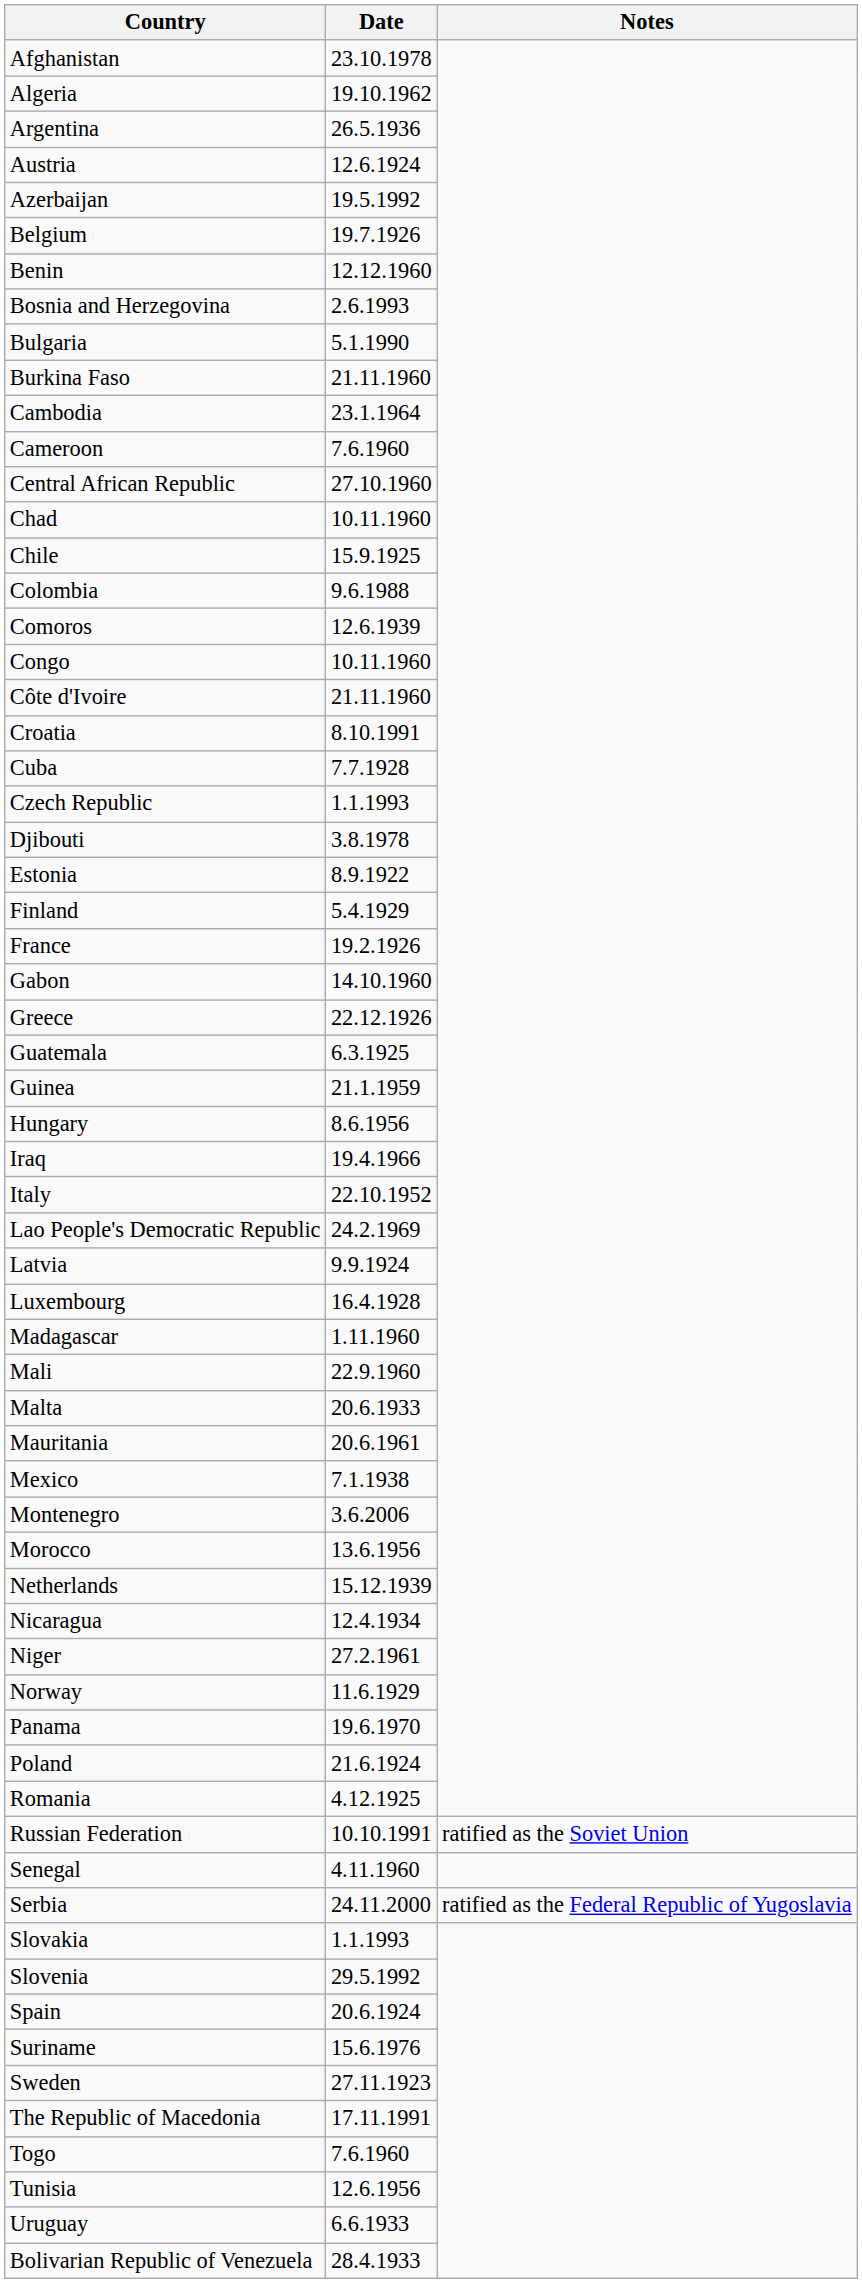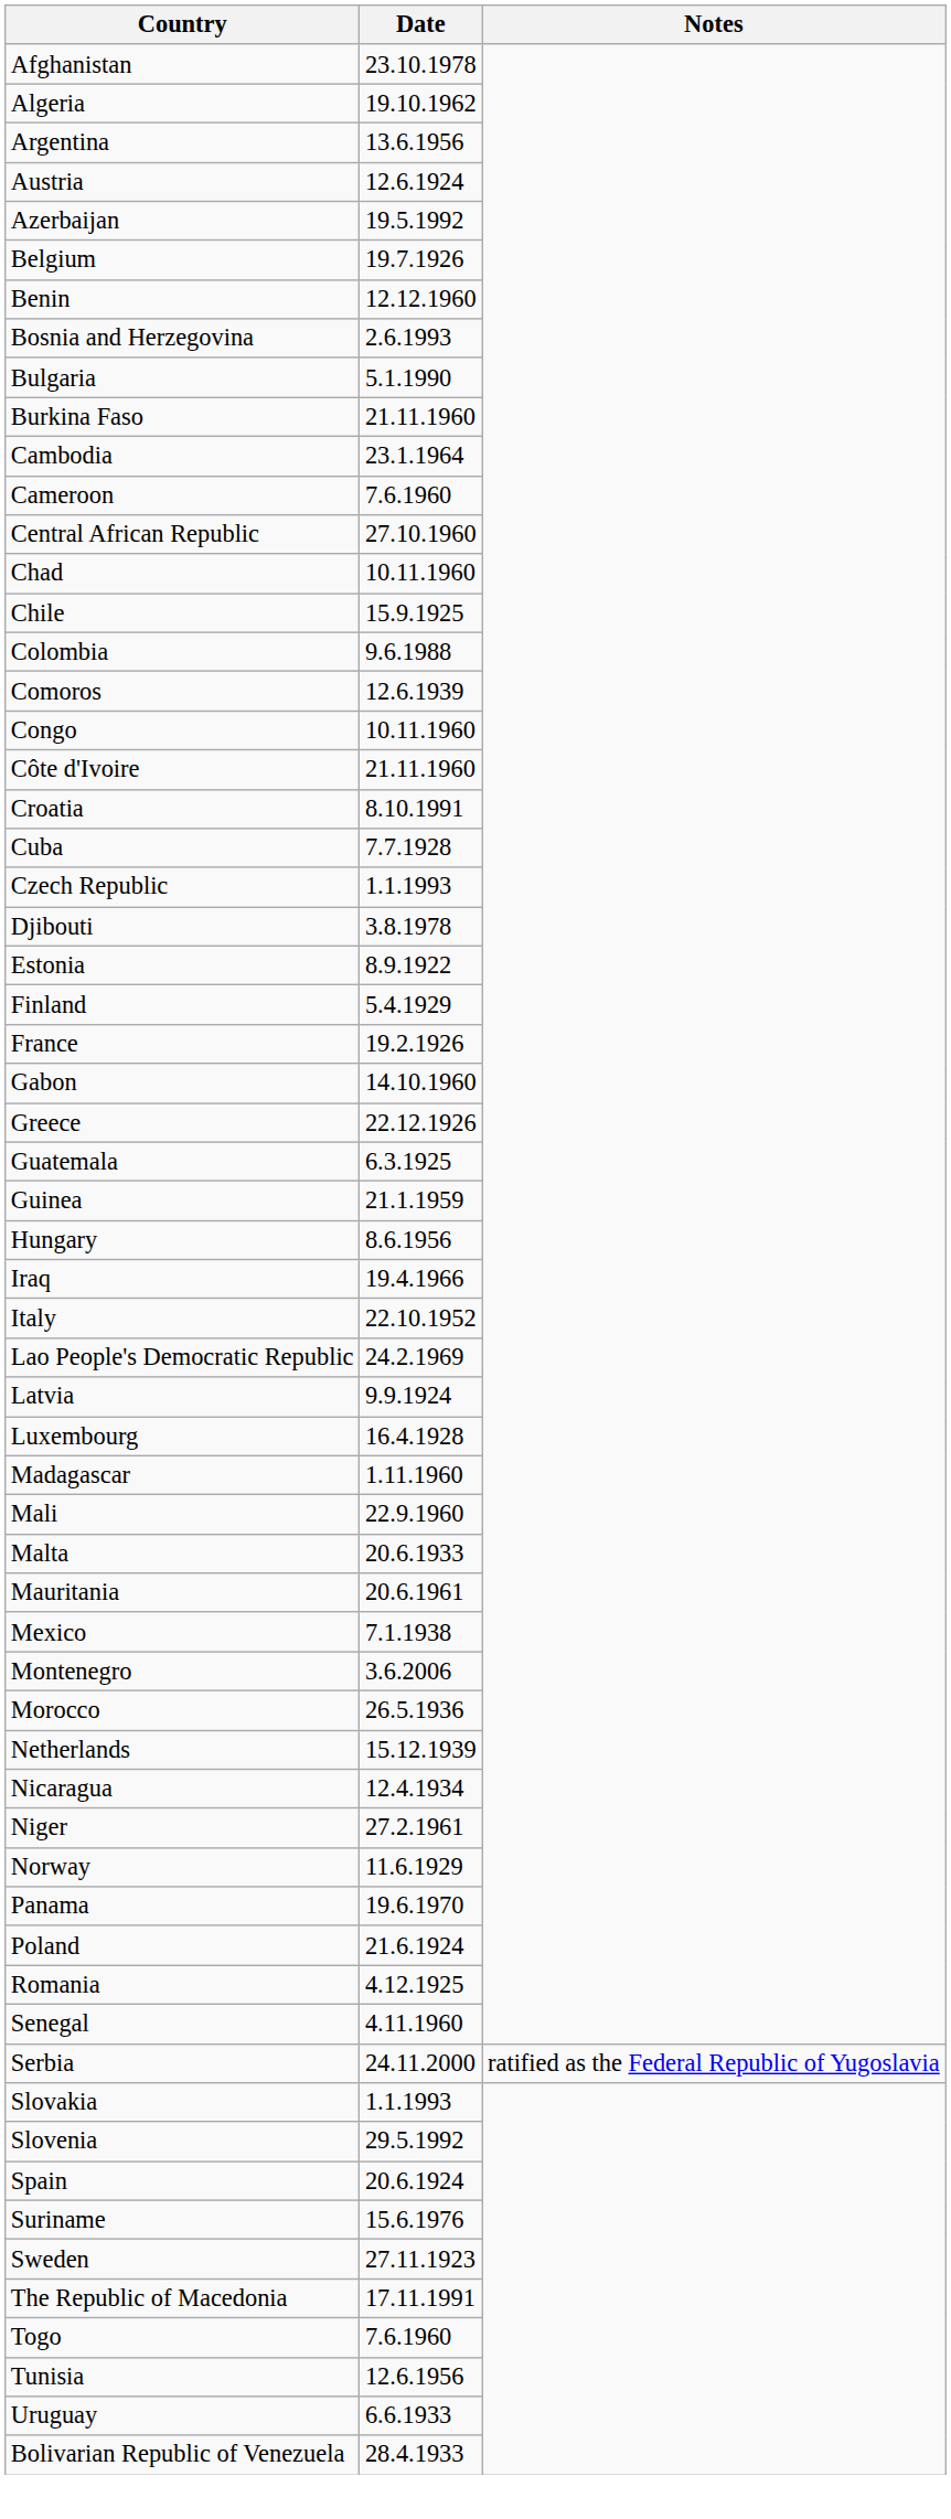Argentina | Date: 26.5.1936 -> 13.6.1956
Morocco | Date: 13.6.1956 -> 26.5.1936
- row: Russian Federation | 10.10.1991 | ratified as the Soviet Union
